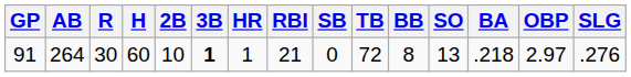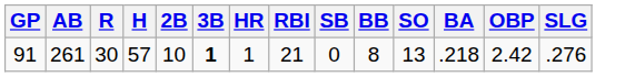- column: TB | 72
91 | AB: 264 -> 261
91 | H: 60 -> 57
91 | OBP: 2.97 -> 2.42
